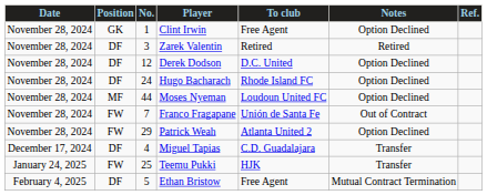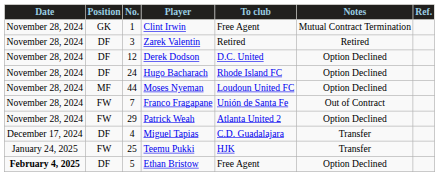Clint Irwin | Notes: Option Declined -> Mutual Contract Termination
Ethan Bristow | Date: normal -> bold
Ethan Bristow | Notes: Mutual Contract Termination -> Option Declined
